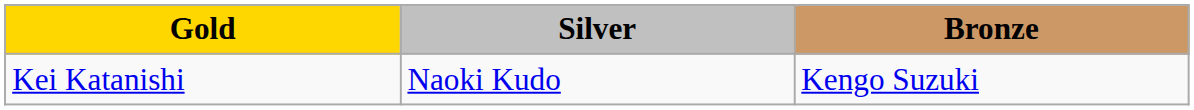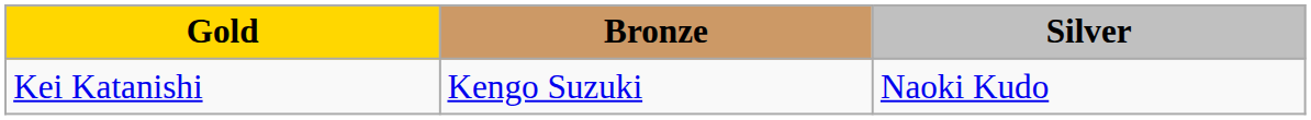columns swapped: Silver <-> Bronze
